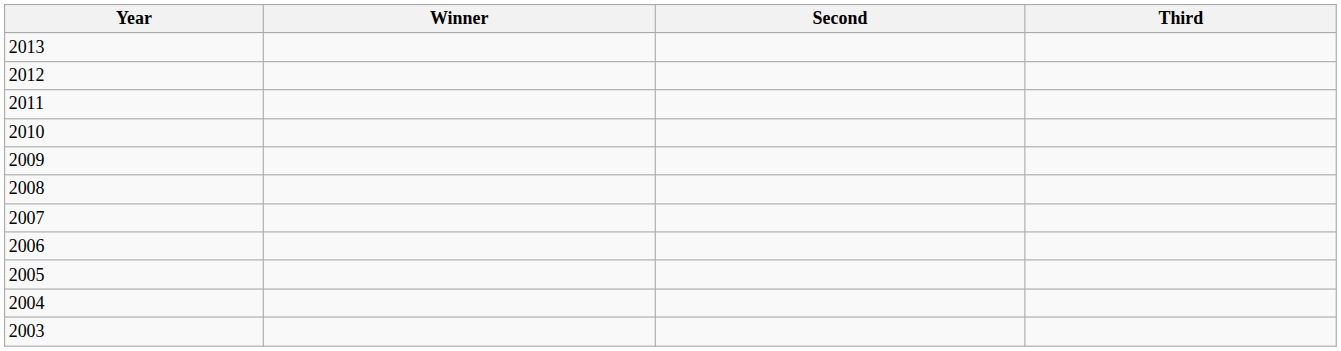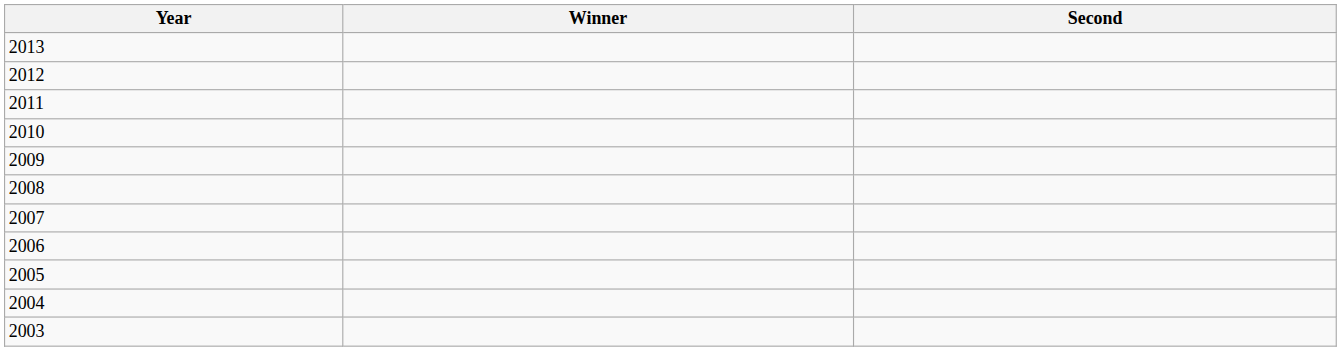- column: Third
